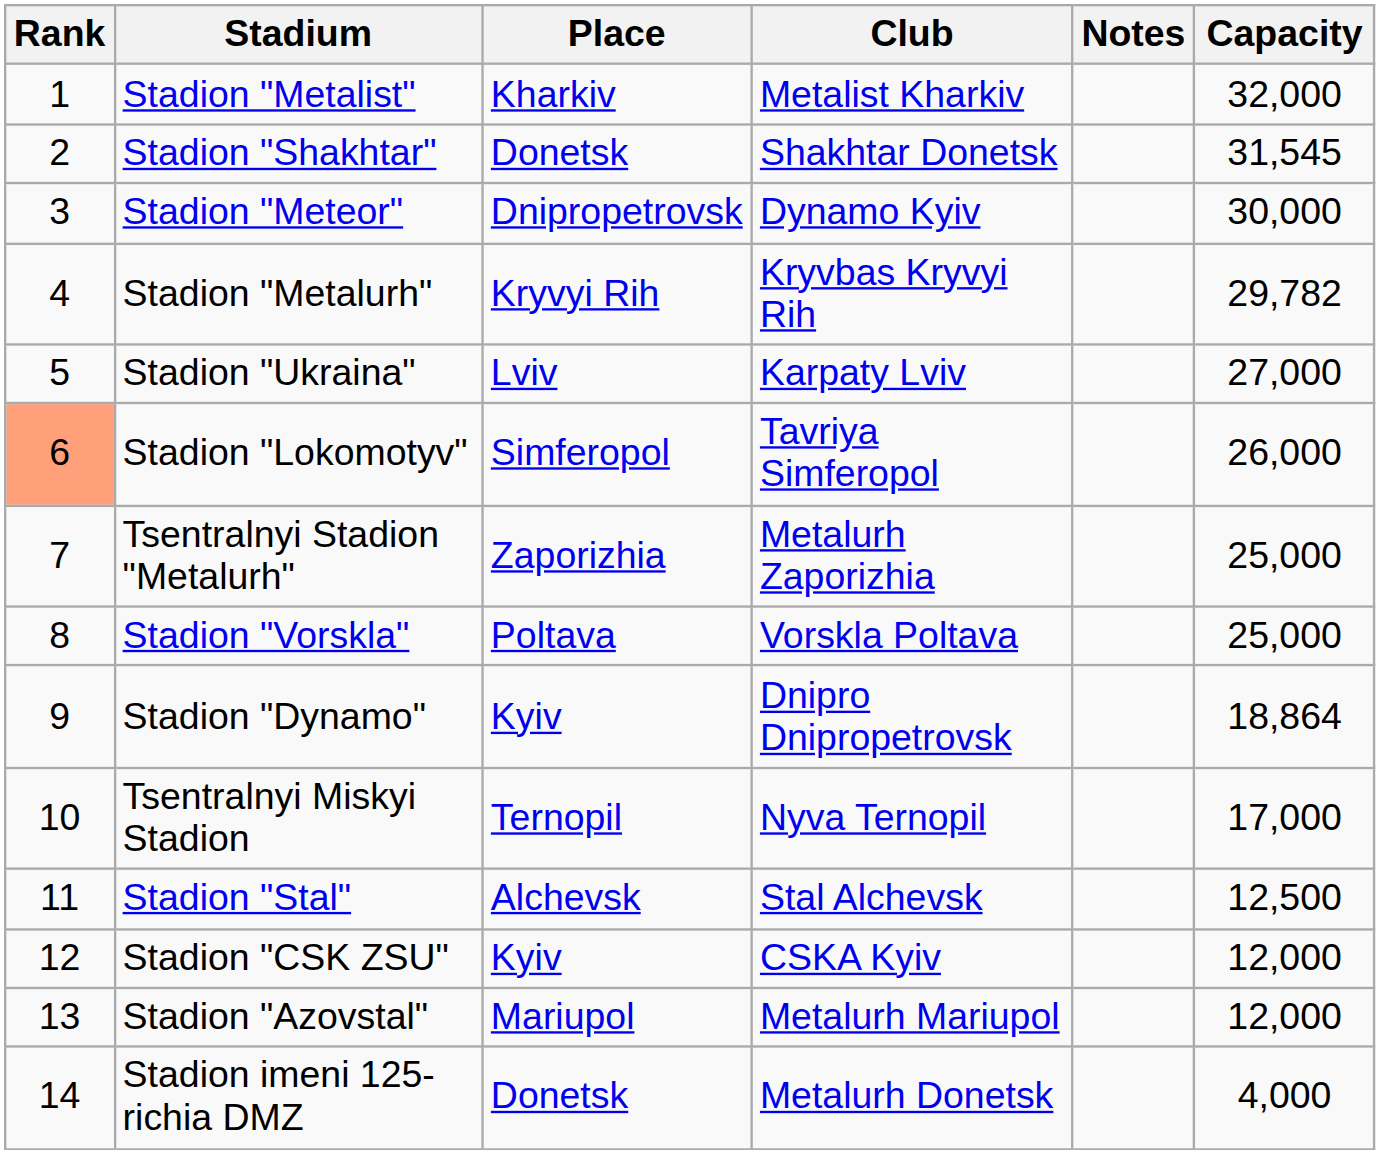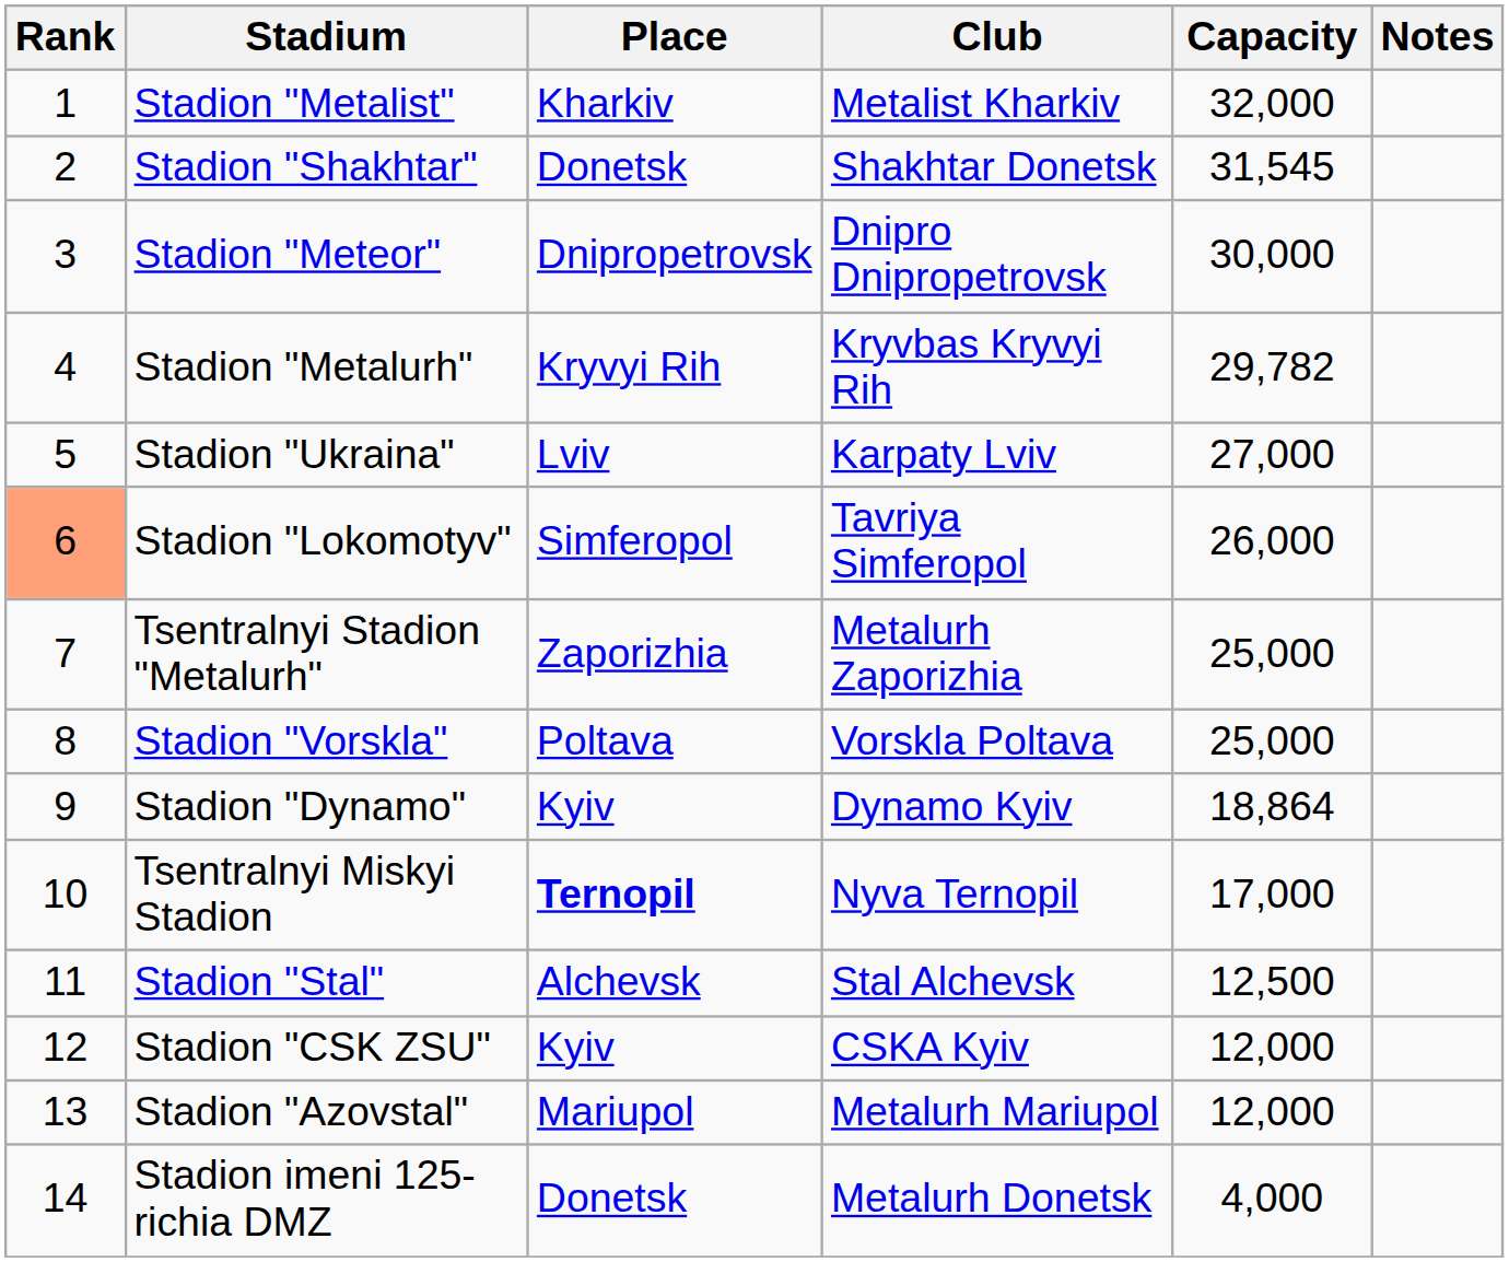columns swapped: Capacity <-> Notes
Stadion "Meteor" | Club: Dynamo Kyiv -> Dnipro Dnipropetrovsk
Stadion "Dynamo" | Club: Dnipro Dnipropetrovsk -> Dynamo Kyiv
Tsentralnyi Miskyi Stadion | Place: normal -> bold
